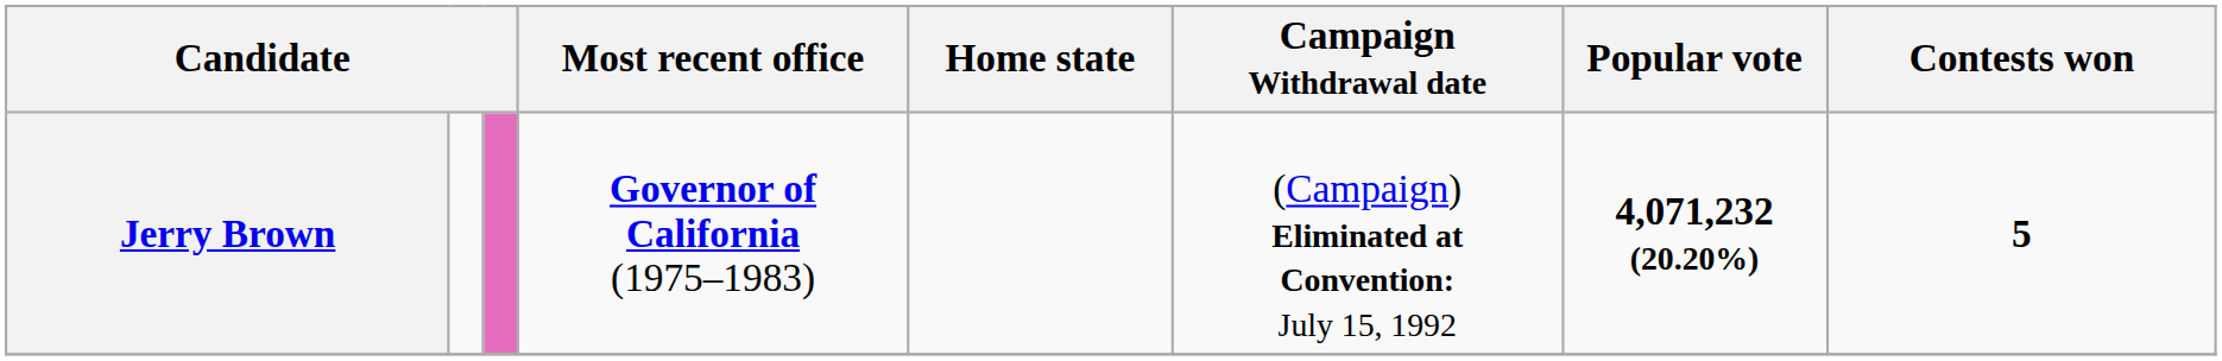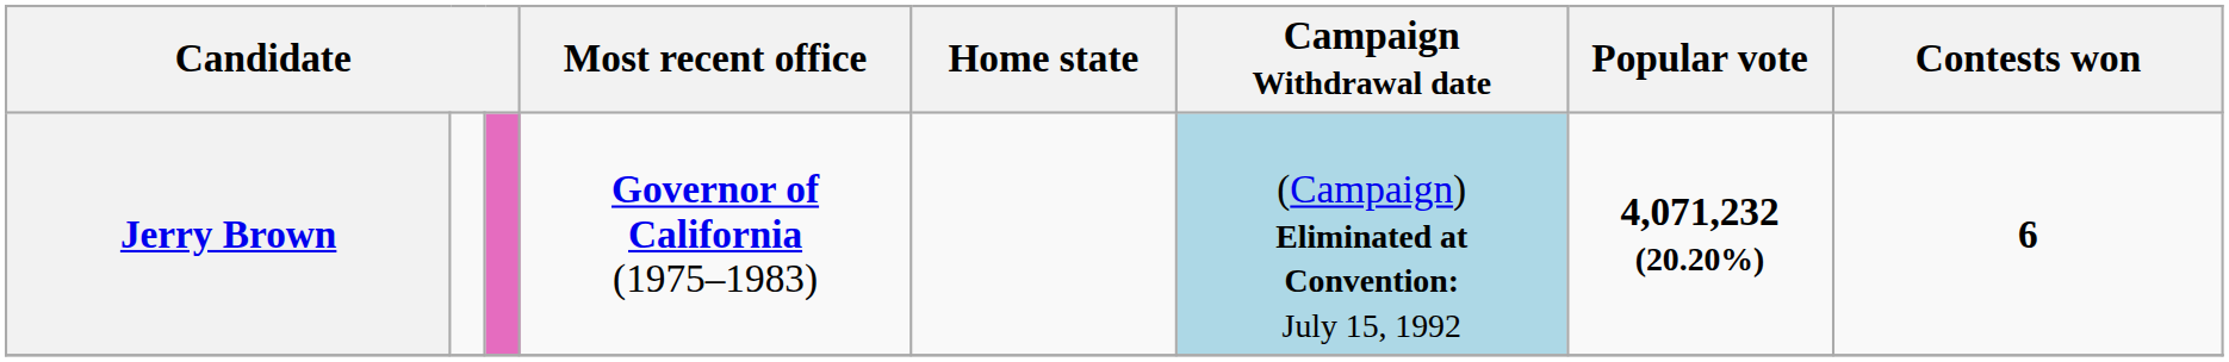Jerry Brown | Campaign Withdrawal date: no background -> lightblue background
Jerry Brown | Contests won: 5 -> 6
